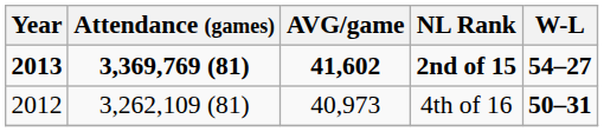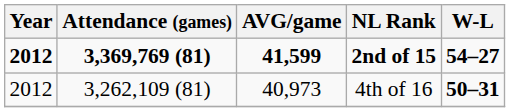2nd of 15 | Year: 2013 -> 2012
2nd of 15 | AVG/game: 41,602 -> 41,599
